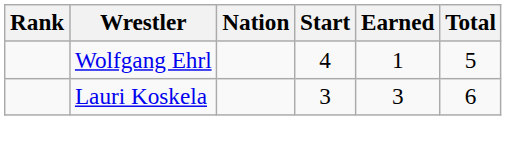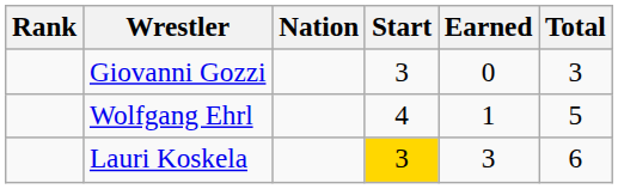+ row: Giovanni Gozzi | 3 | 0 | 3
Lauri Koskela | Start: no background -> gold background
